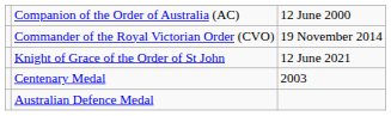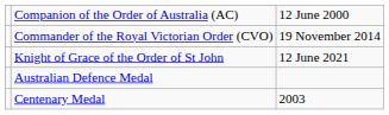rows swapped: Centenary Medal <-> Australian Defence Medal
